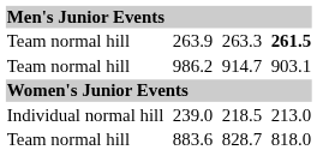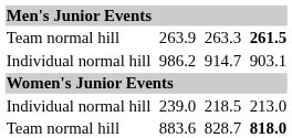986.2 | column 1: Team normal hill -> Individual normal hill
883.6 | column 7: normal -> bold
